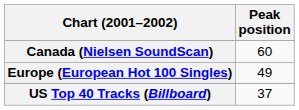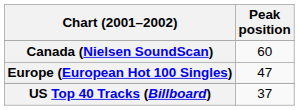Europe (European Hot 100 Singles) | Peak position: 49 -> 47
